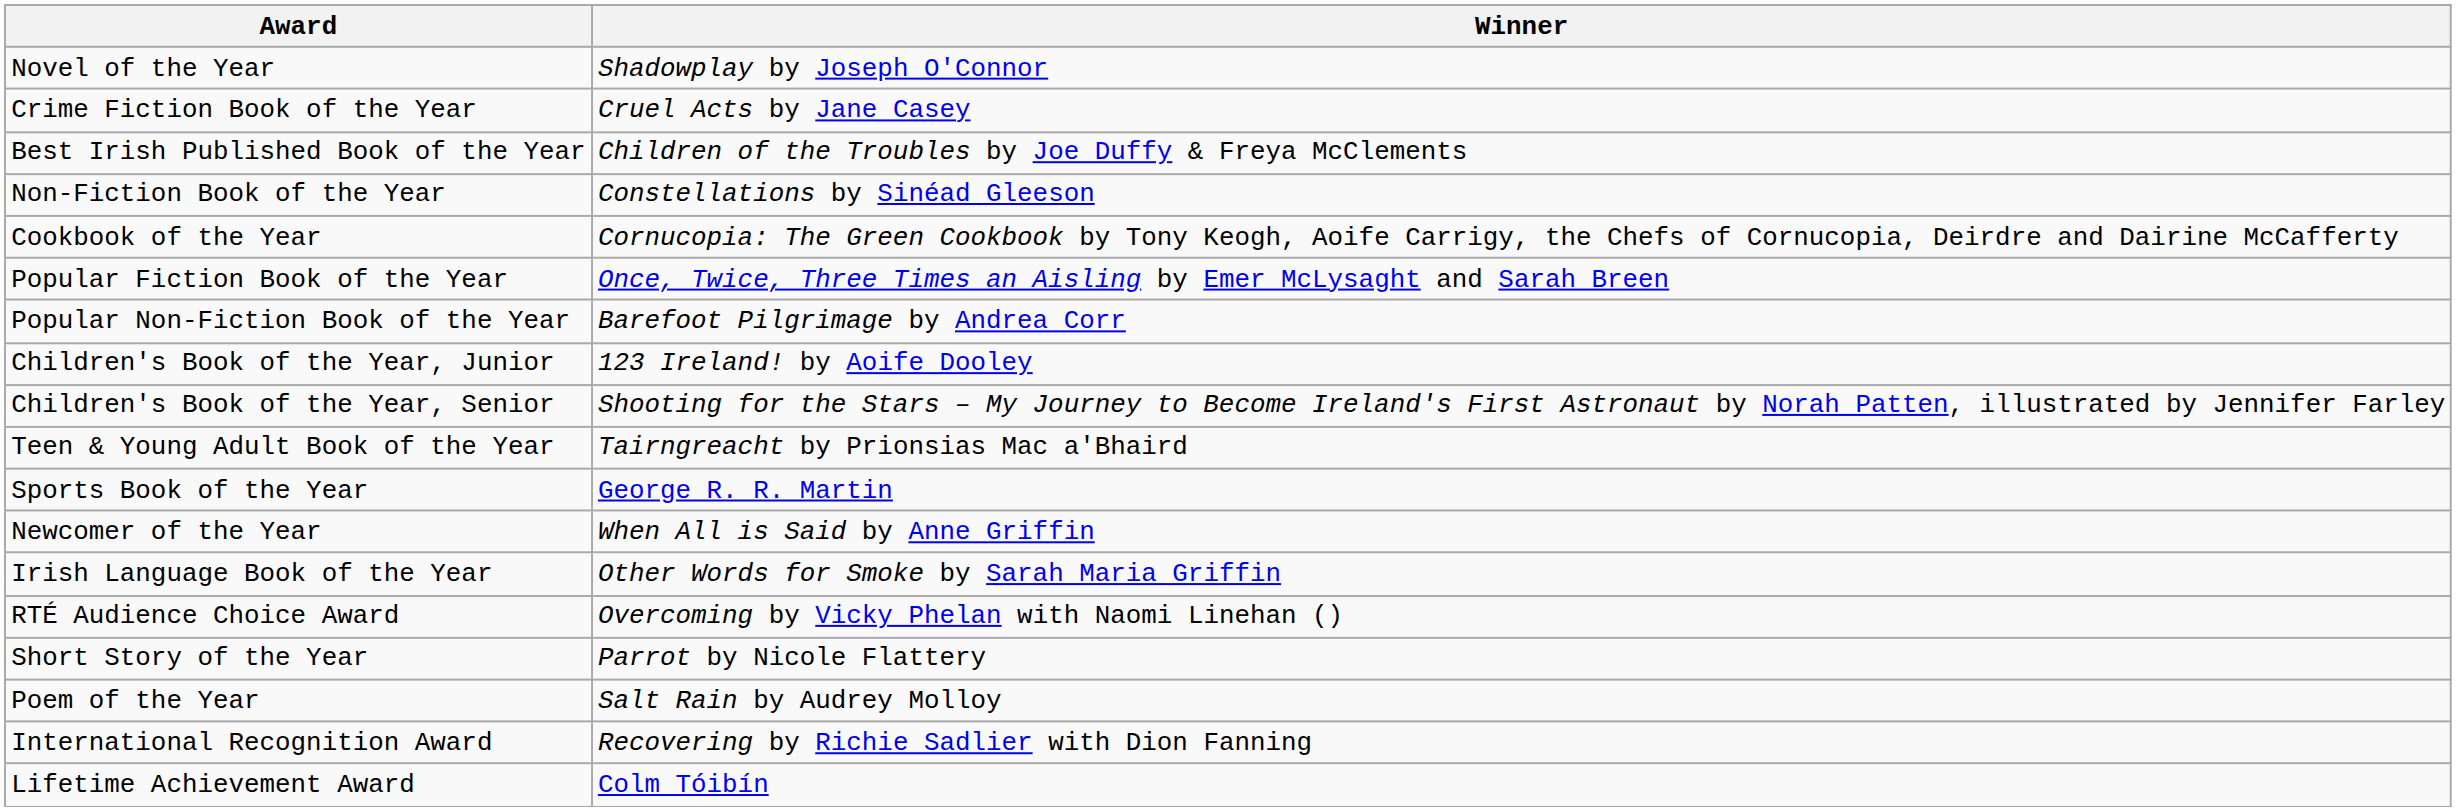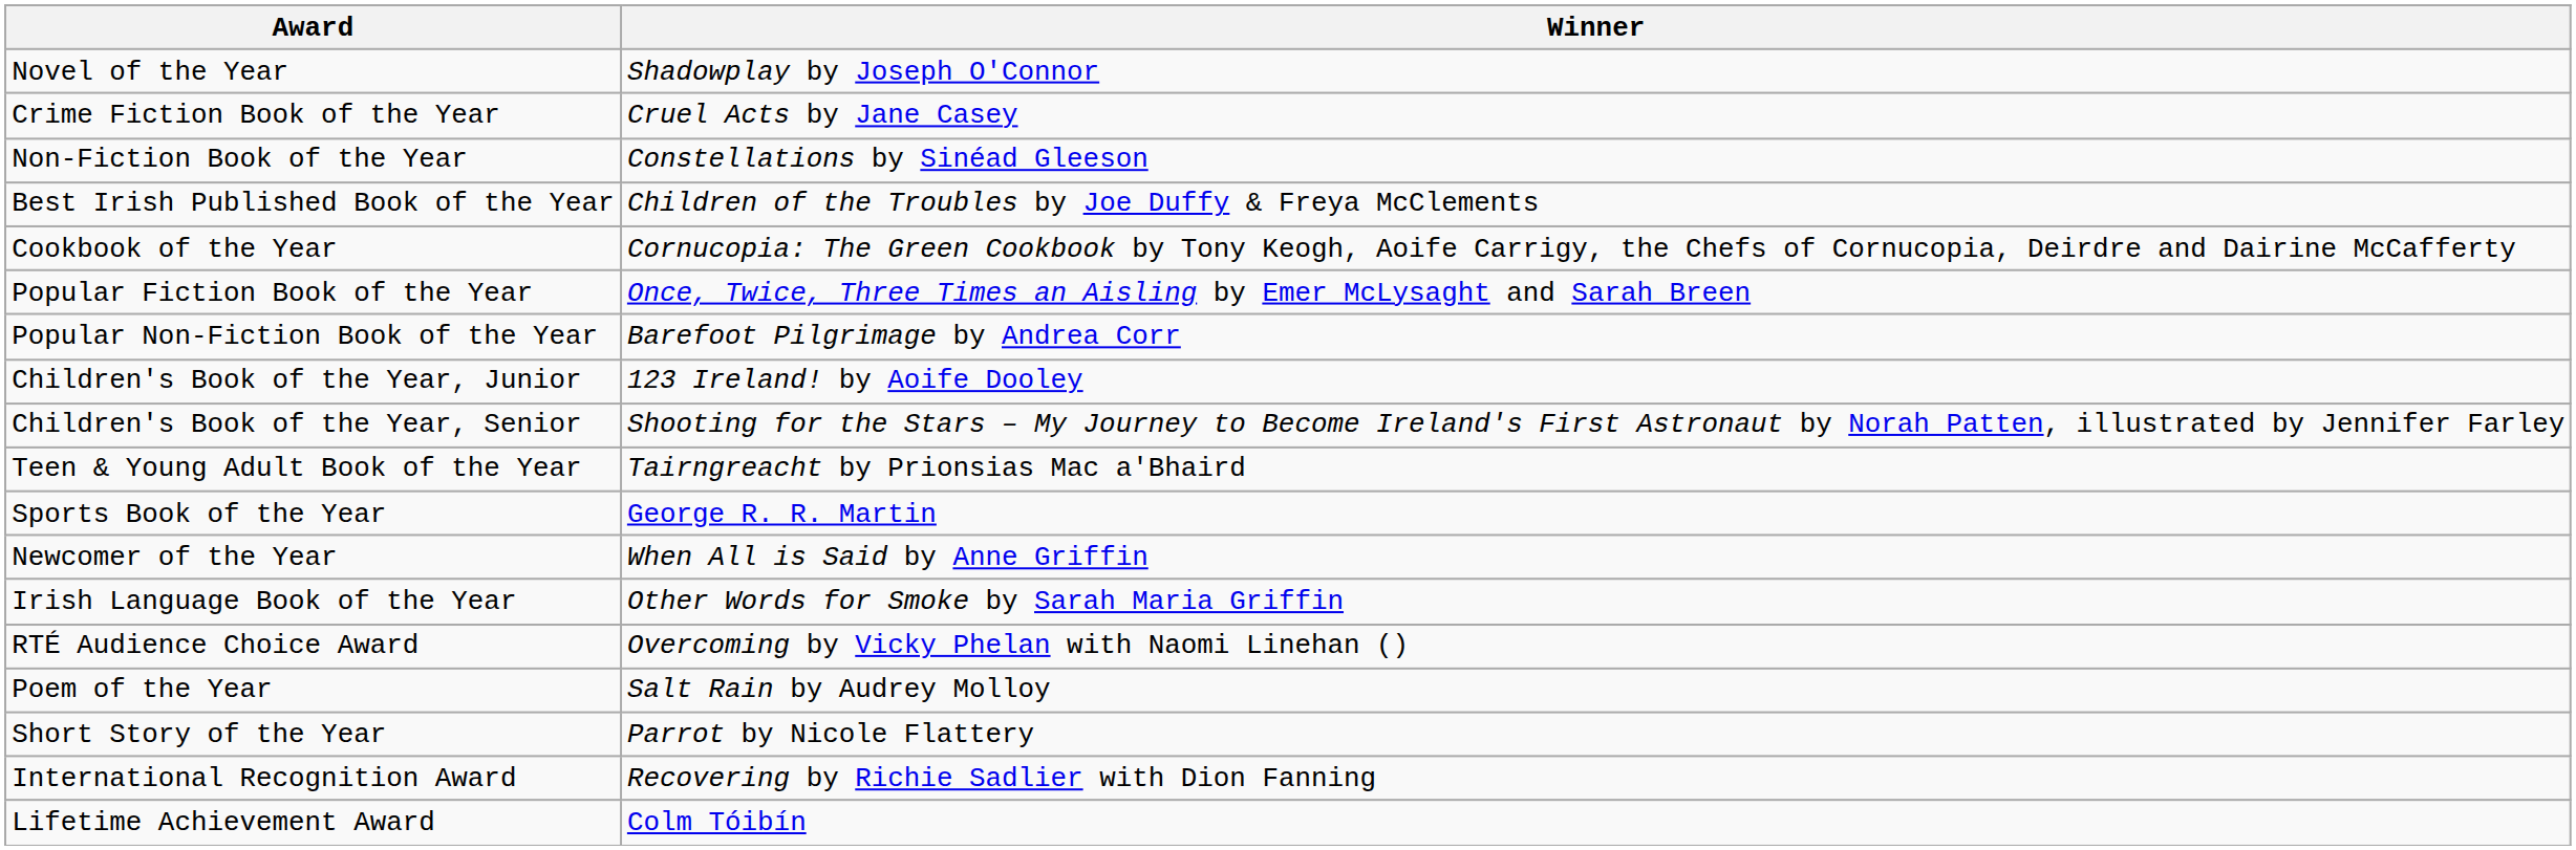rows swapped: Best Irish Published Book of the Year <-> Non-Fiction Book of the Year
rows swapped: Short Story of the Year <-> Poem of the Year
